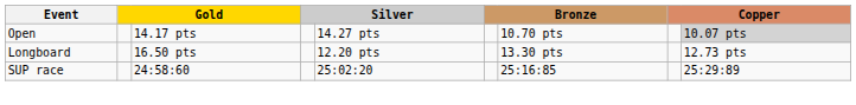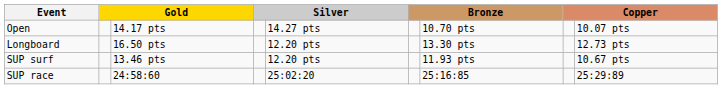Open | column 9: lightgrey background -> no background
+ row: SUP surf | 13.46 pts | 12.20 pts | 11.93 pts | 10.67 pts
